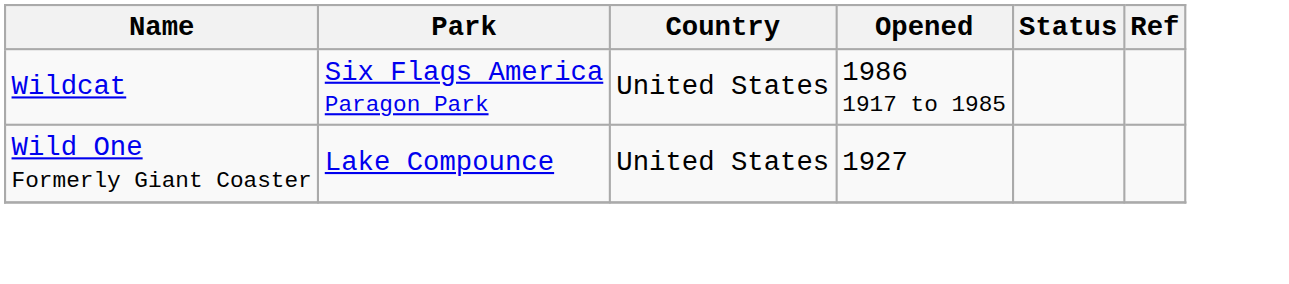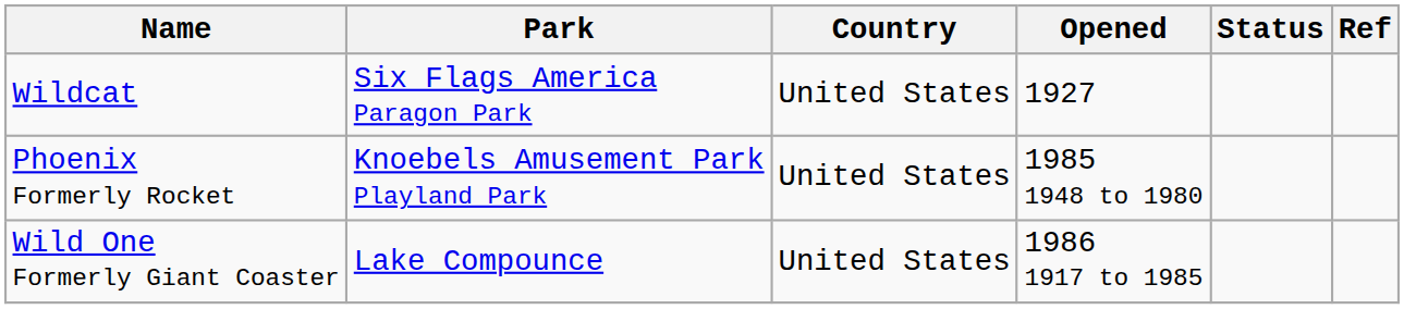Wildcat | Opened: 1986 1917 to 1985 -> 1927
+ row: Phoenix Formerly Rocket | Knoebels Amusement Park Playland Park | United States | 1985 1948 to 1980
Wild One Formerly Giant Coaster | Opened: 1927 -> 1986 1917 to 1985
